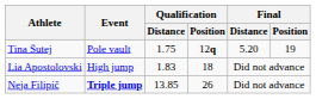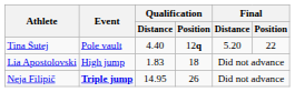Tina Šutej | Qualification / Distance: 1.75 -> 4.40
Tina Šutej | Final / Position: 19 -> 22
Neja Filipič | Qualification / Distance: 13.85 -> 14.95
